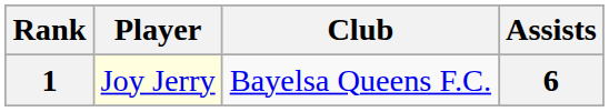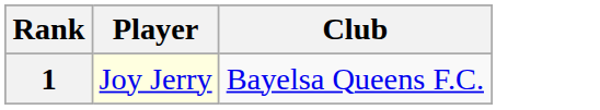- column: Assists | 6
